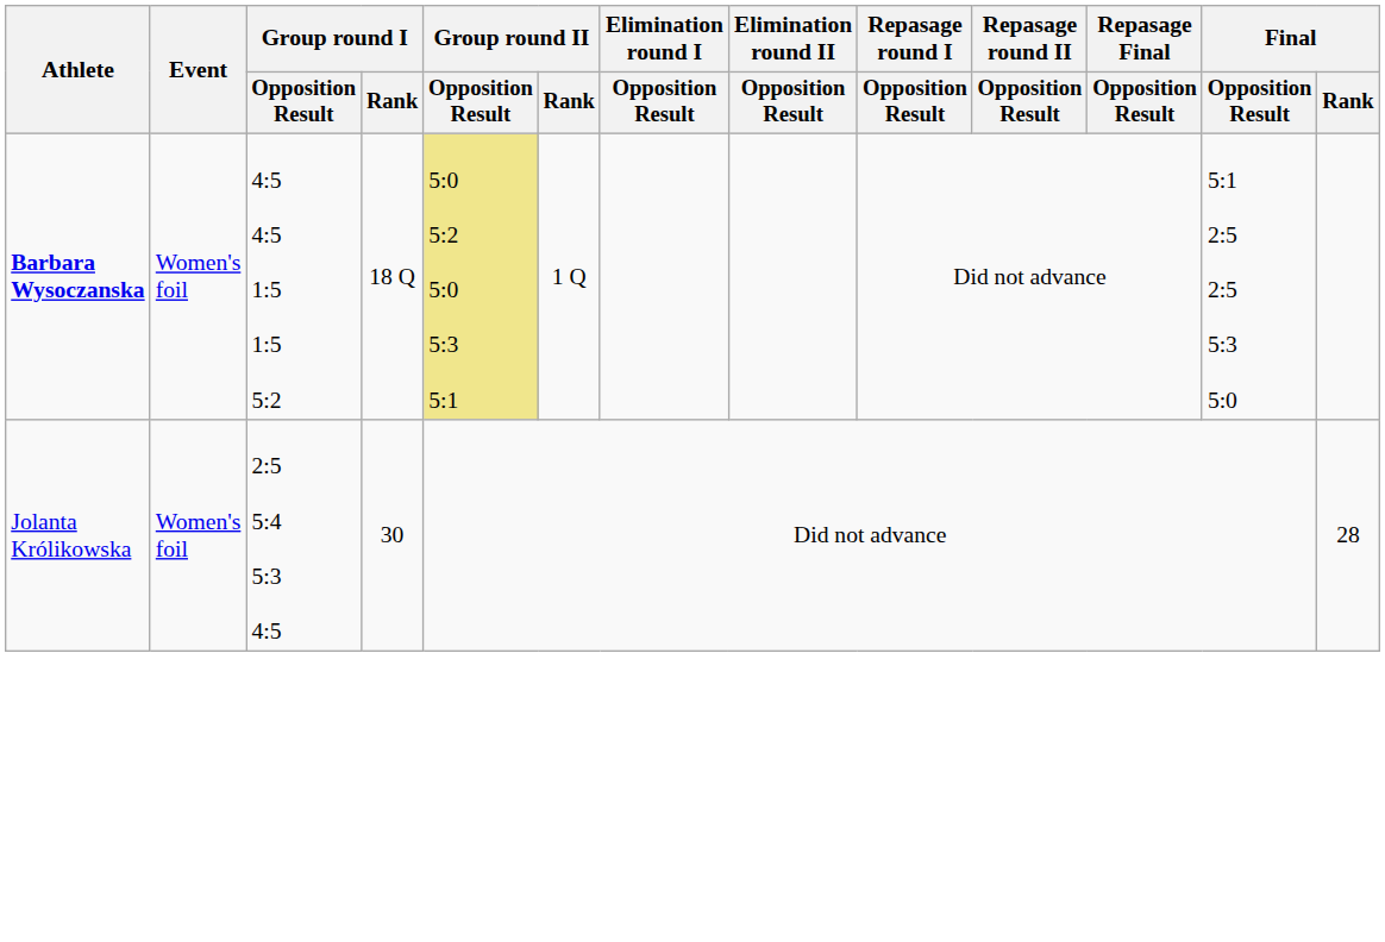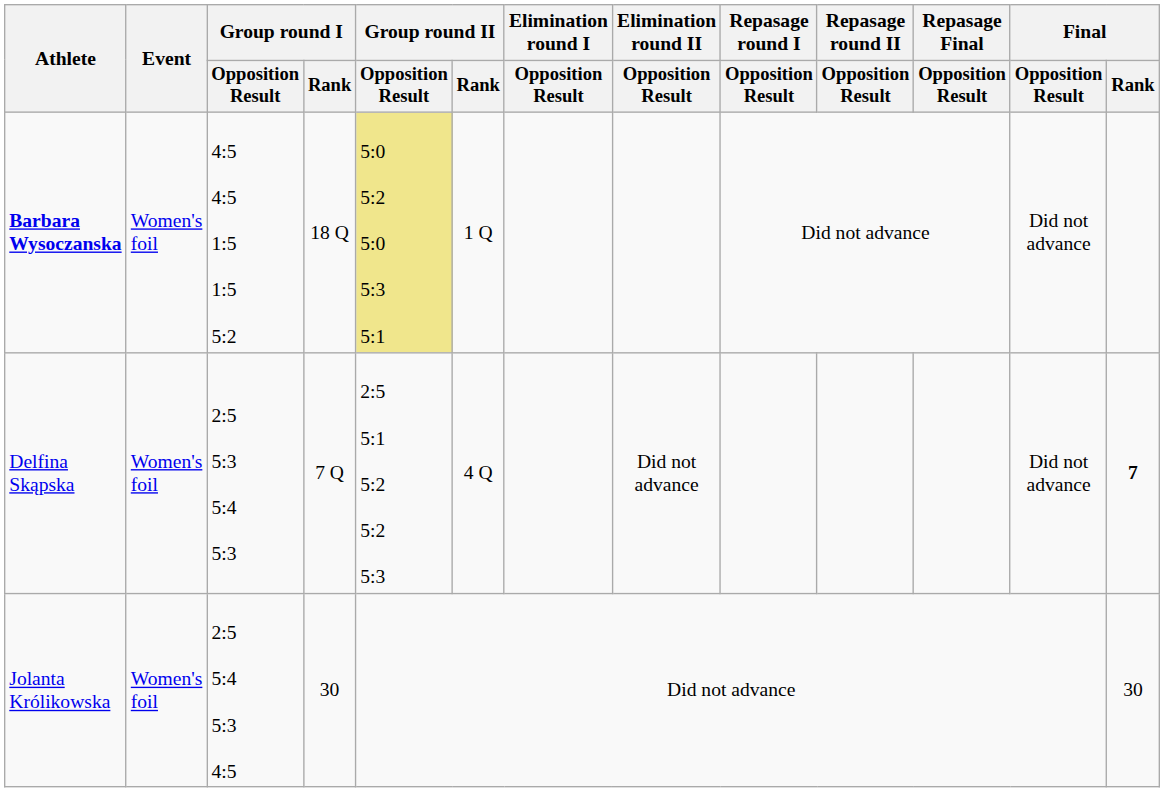Barbara Wysoczanska | Final / Opposition Result: 5:1 2:5 2:5 5:3 5:0 -> Did not advance
+ row: Delfina Skąpska | Women's foil | 2:5 5:3 5:4 5:3 | 7 Q | 2:5 5:1 5:2 5:2 5:3 | 4 Q | Did not advance | Did not advance | 7
Jolanta Królikowska | Final / Rank: 28 -> 30
